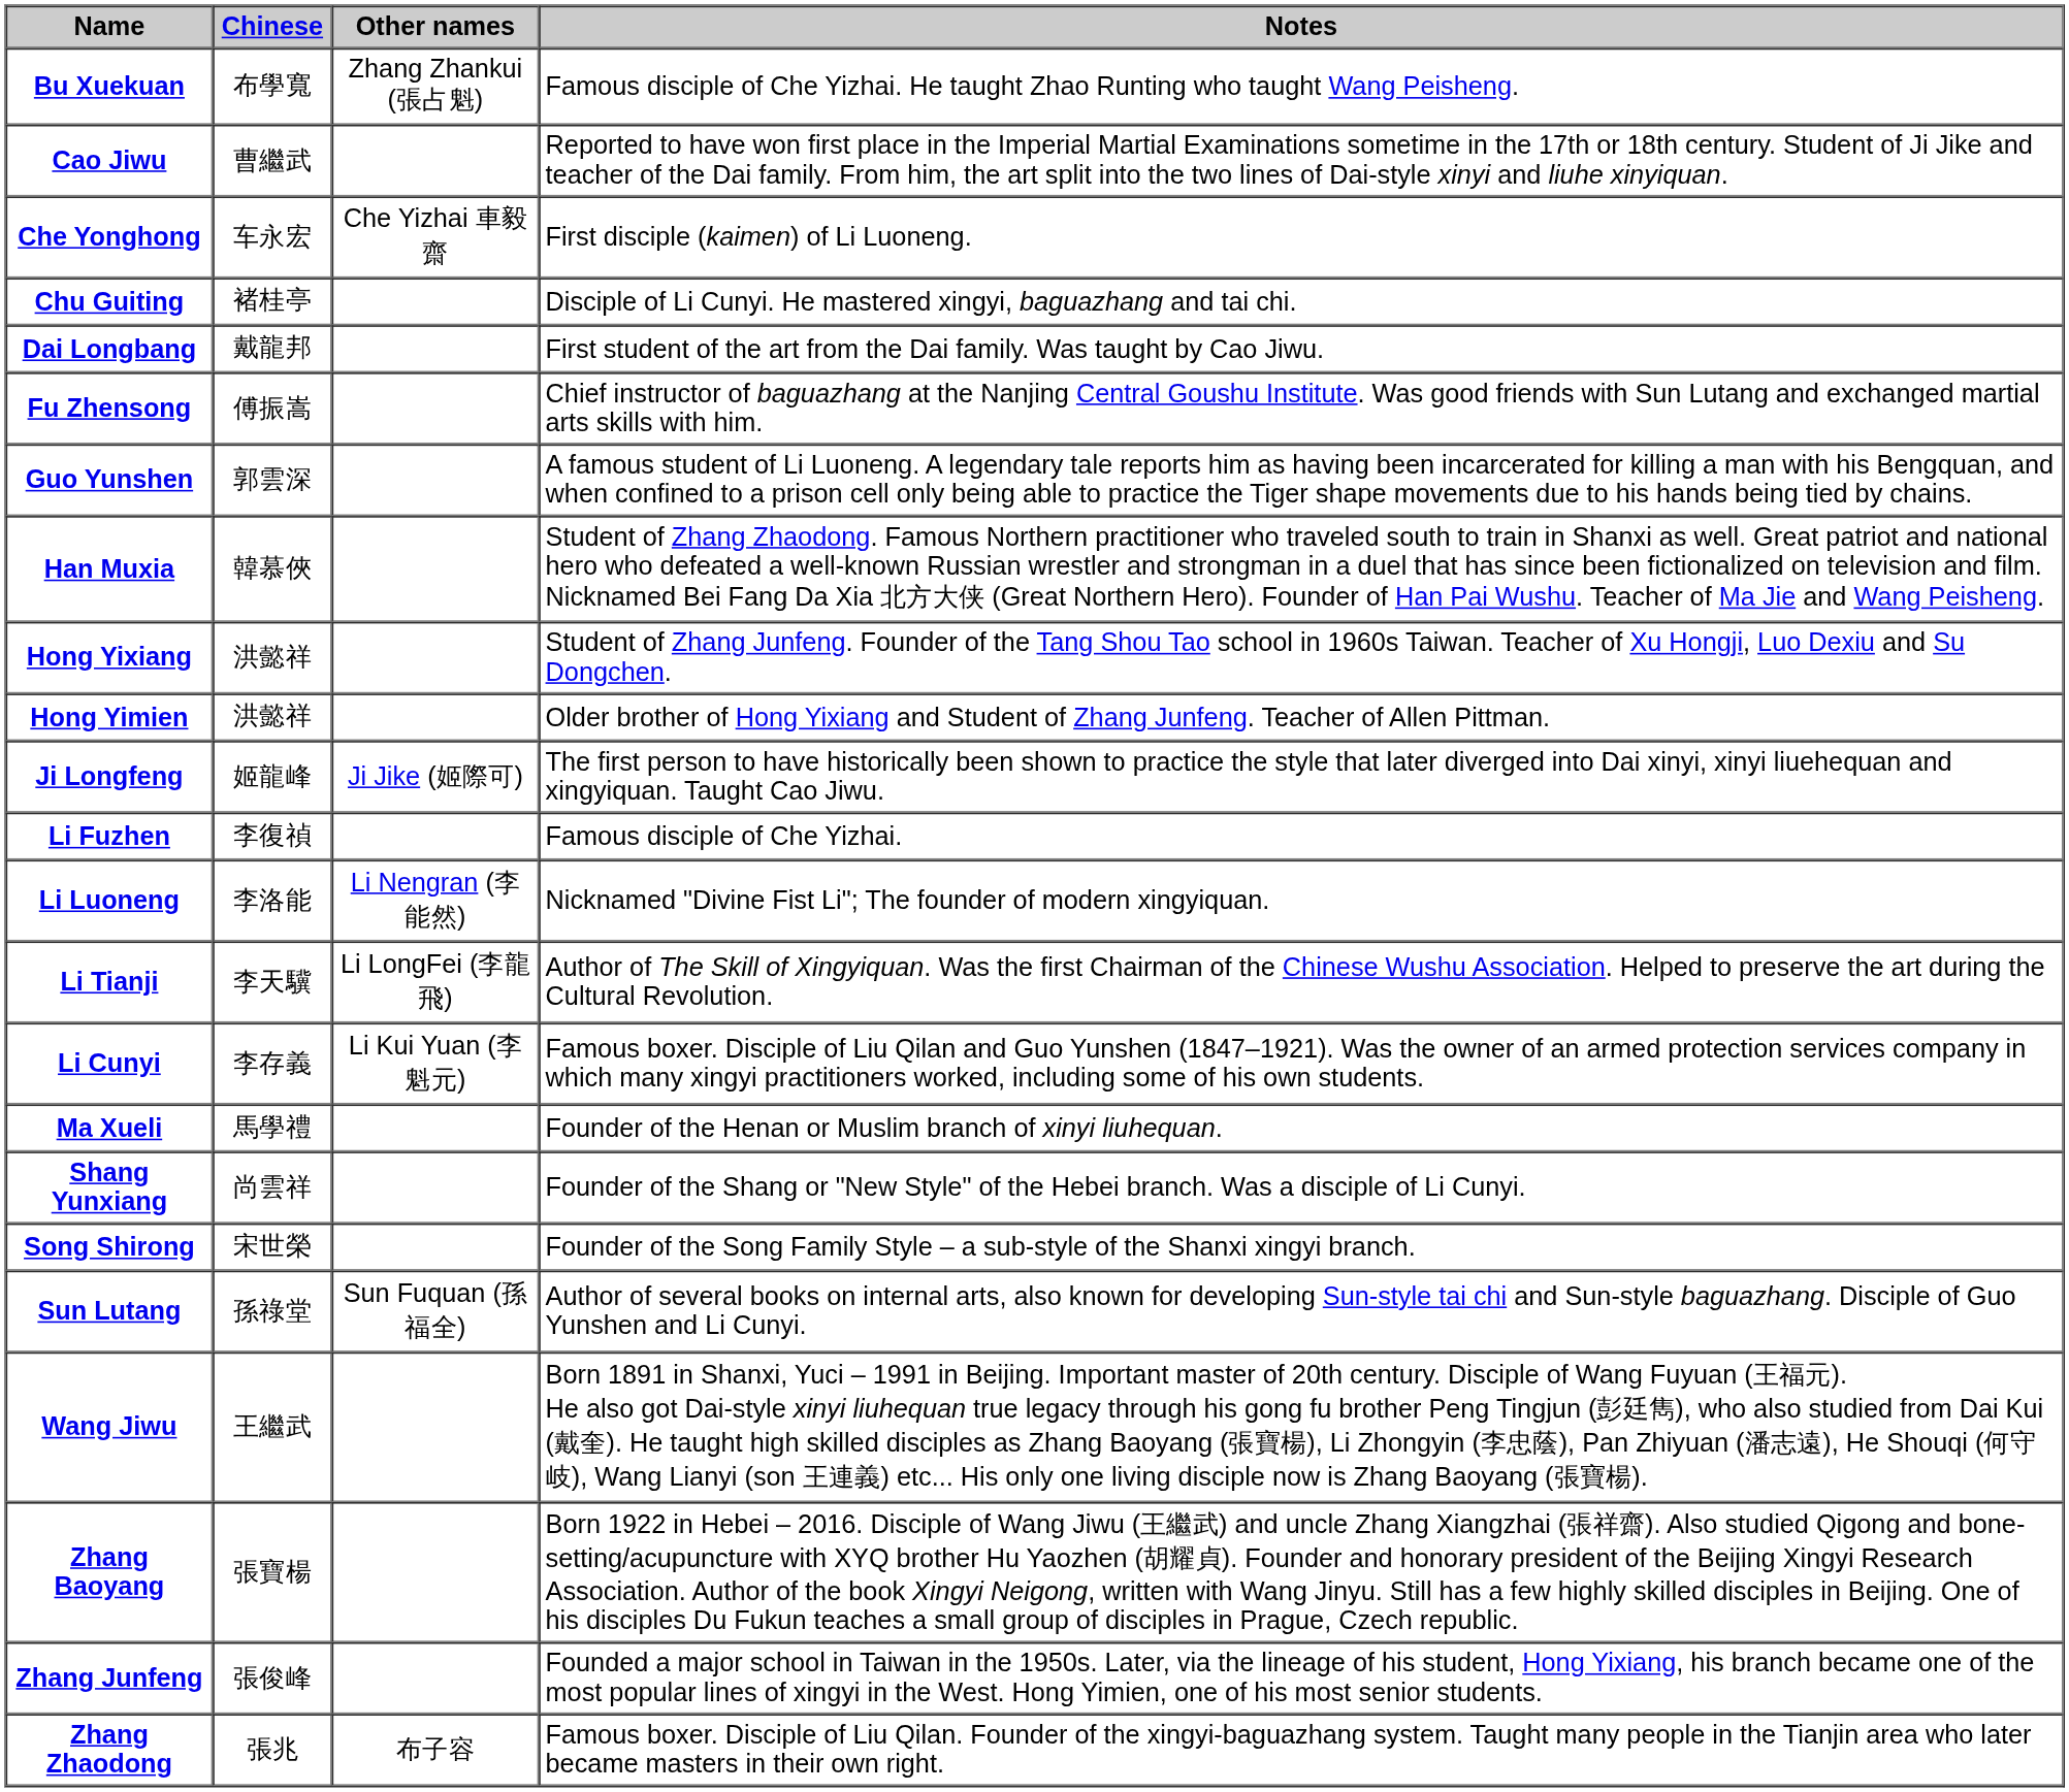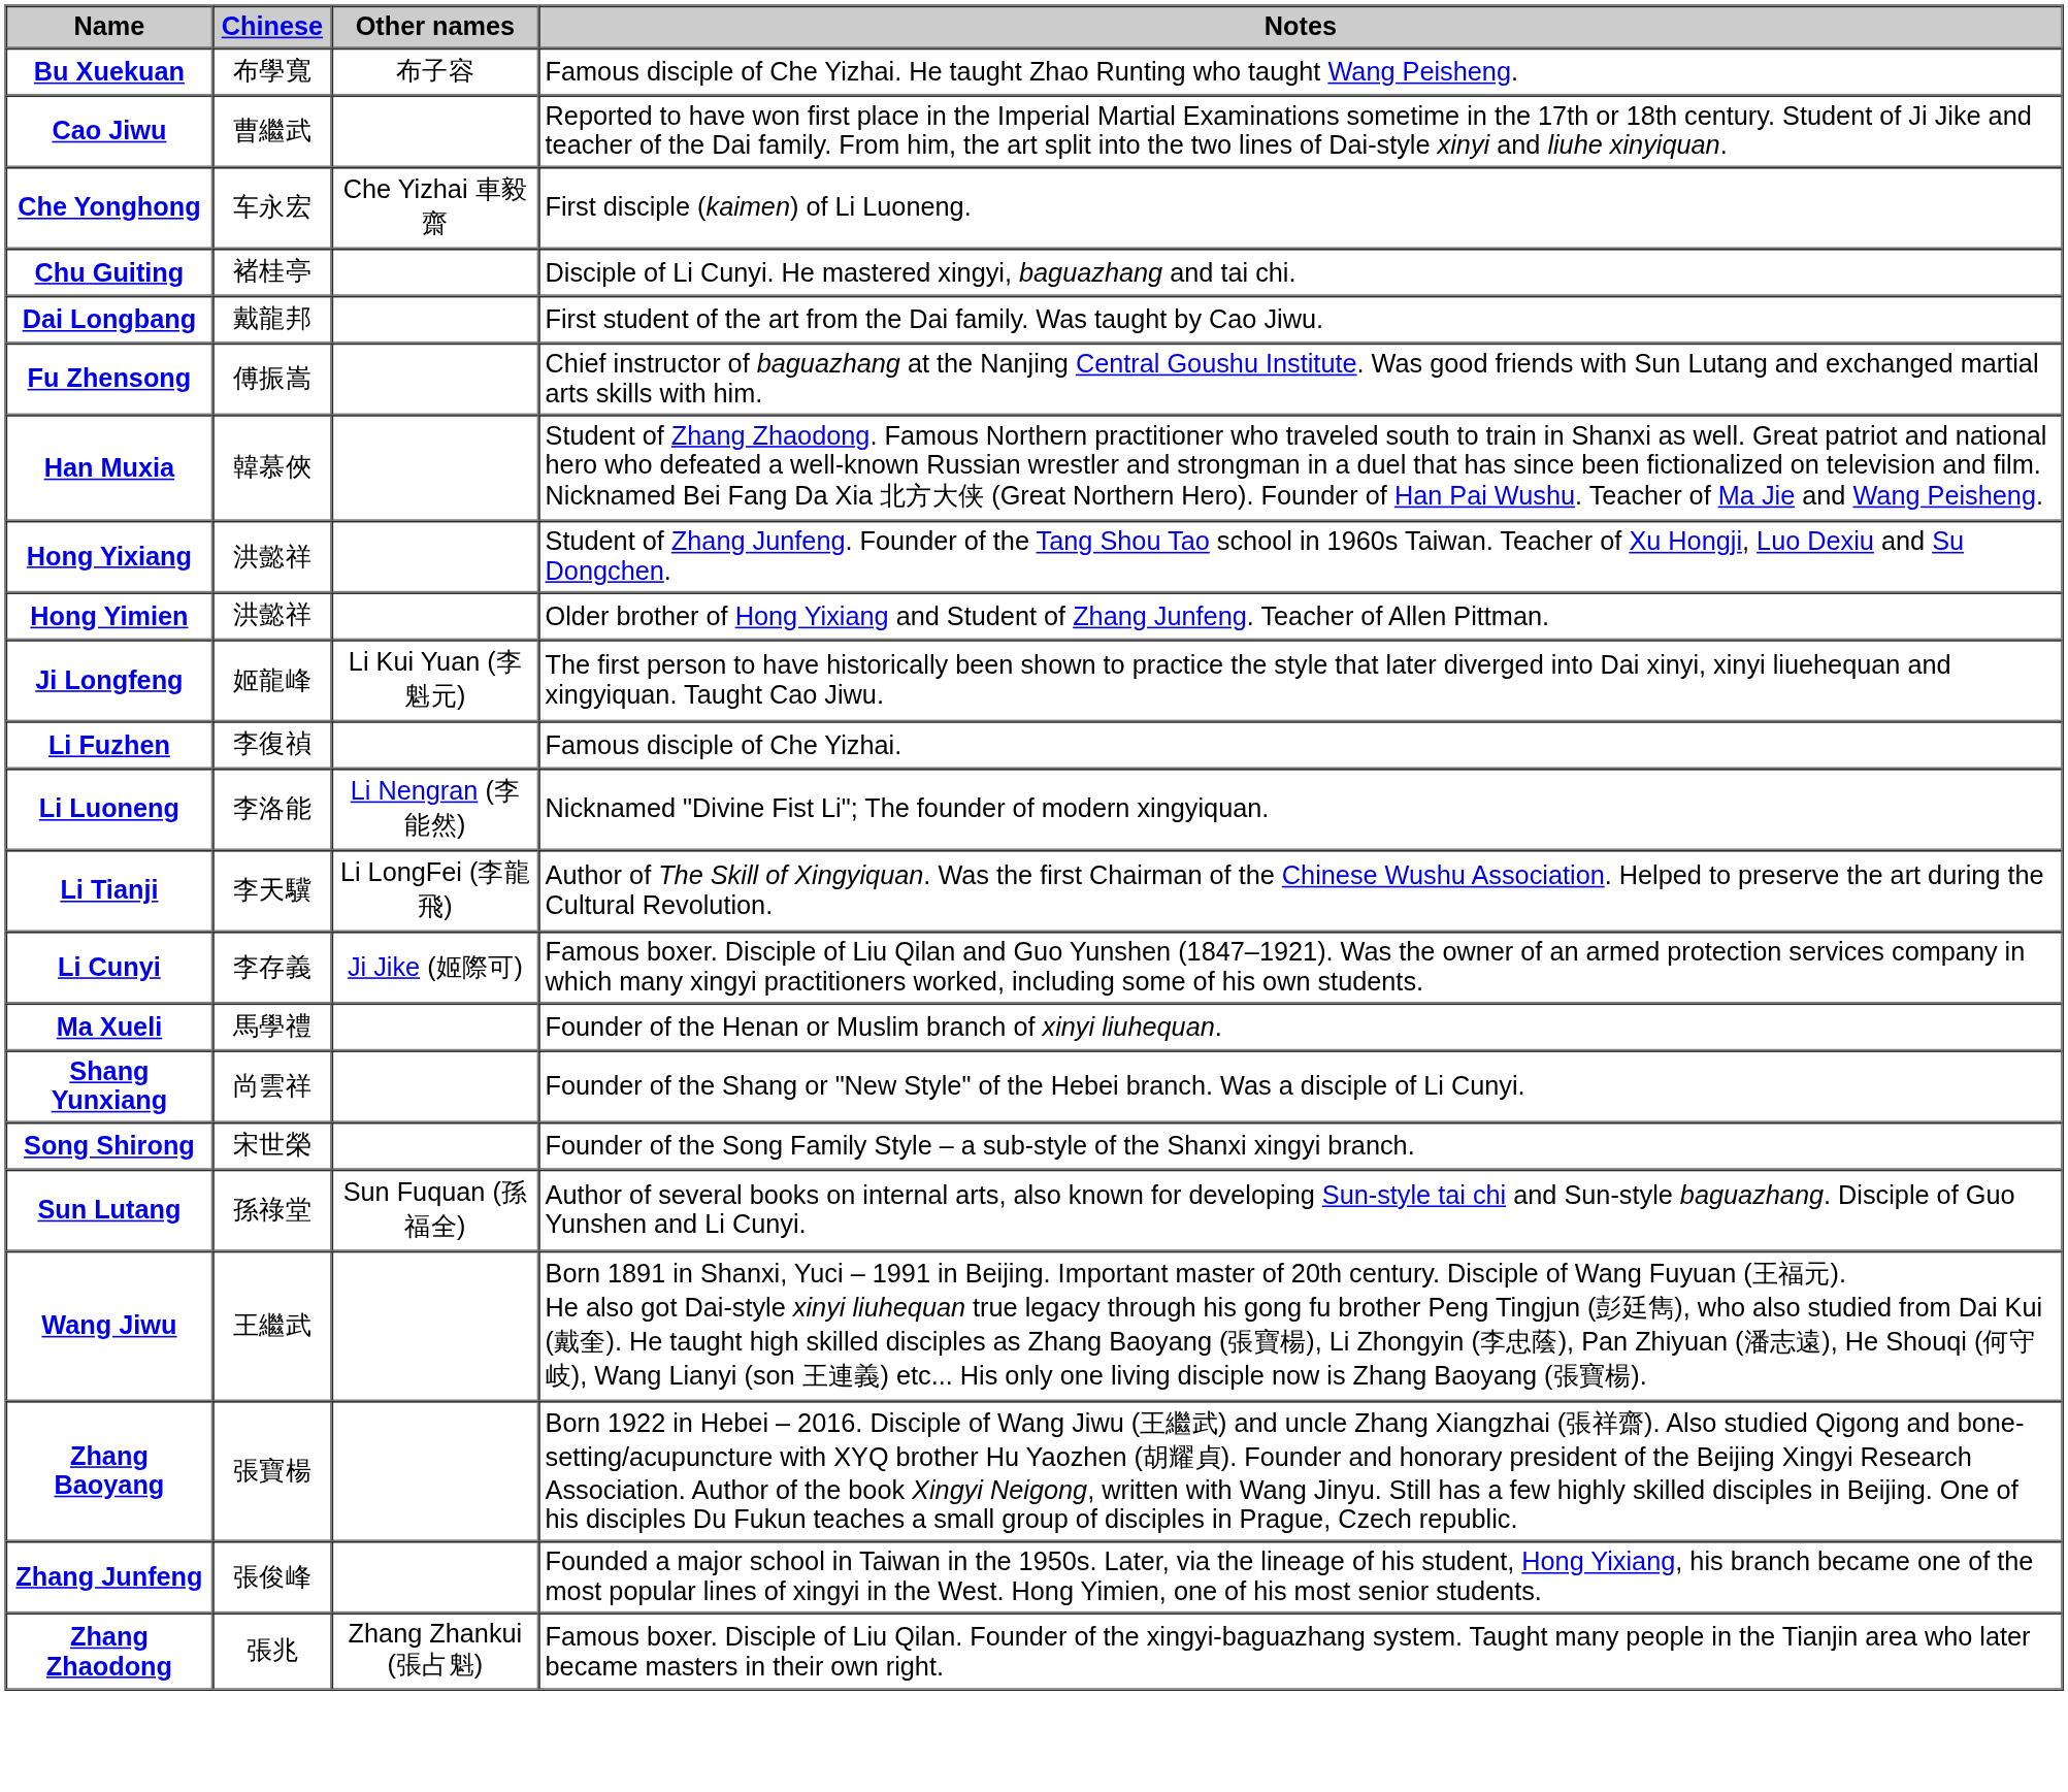Bu Xuekuan | Other names: Zhang Zhankui (張占魁) -> 布子容
- row: Guo Yunshen | 郭雲深 | A famous student of Li Luoneng. A legendary tale reports him as having been incarcerated for killing a man with his Bengquan, and when confined to a prison cell only being able to practice the Tiger shape movements due to his hands being tied by chains.
Ji Longfeng | Other names: Ji Jike (姬際可) -> Li Kui Yuan (李魁元)
Li Cunyi | Other names: Li Kui Yuan (李魁元) -> Ji Jike (姬際可)
Zhang Zhaodong | Other names: 布子容 -> Zhang Zhankui (張占魁)
